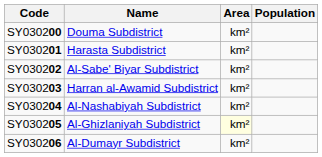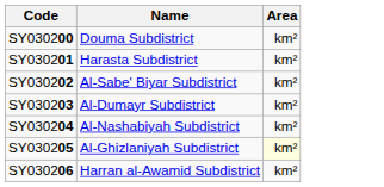- column: Population
SY030203 | Name: Harran al-Awamid Subdistrict -> Al-Dumayr Subdistrict
SY030206 | Name: Al-Dumayr Subdistrict -> Harran al-Awamid Subdistrict
